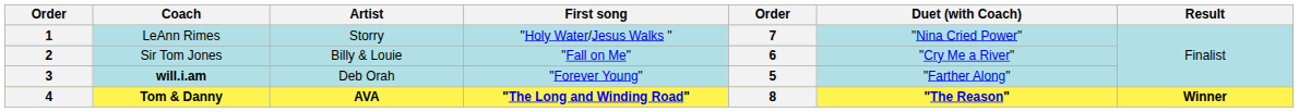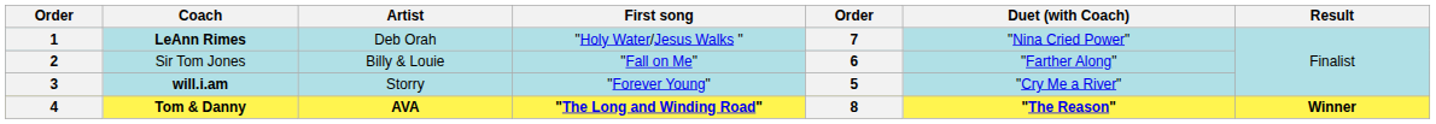1 | Coach: normal -> bold
1 | Artist: Storry -> Deb Orah
2 | Duet (with Coach): "Cry Me a River" -> "Farther Along"
3 | Artist: Deb Orah -> Storry
3 | Duet (with Coach): "Farther Along" -> "Cry Me a River"
